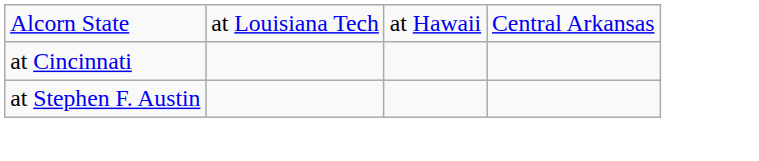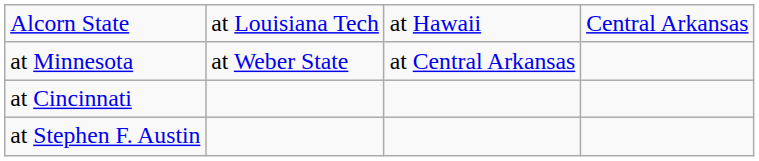+ row: at Minnesota | at Weber State | at Central Arkansas
